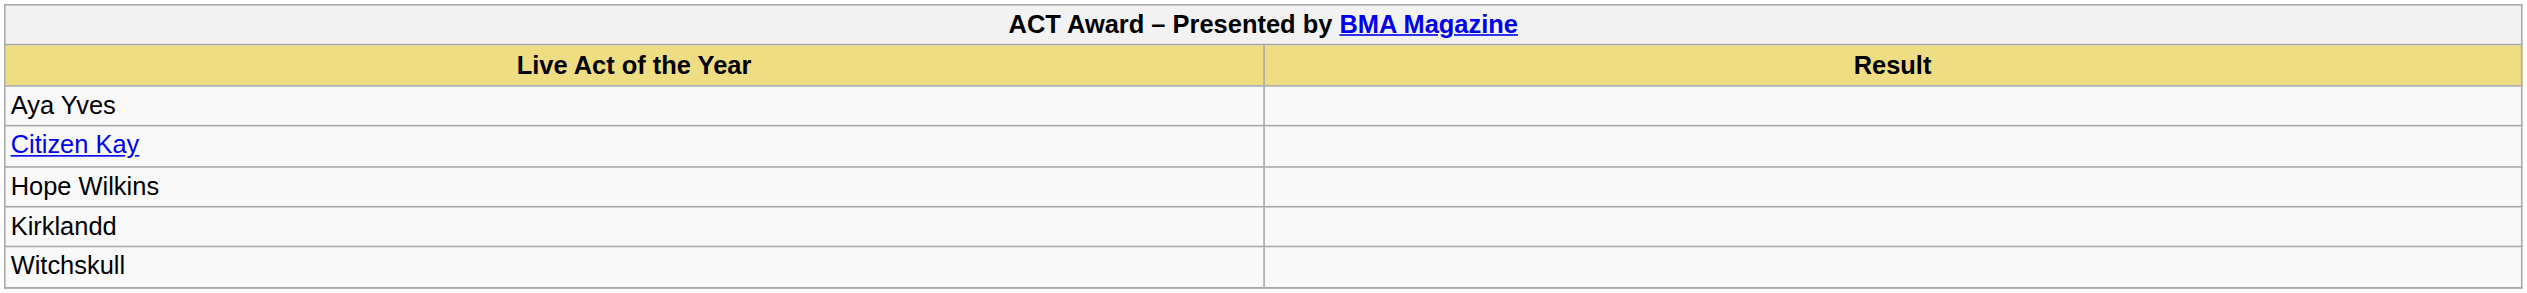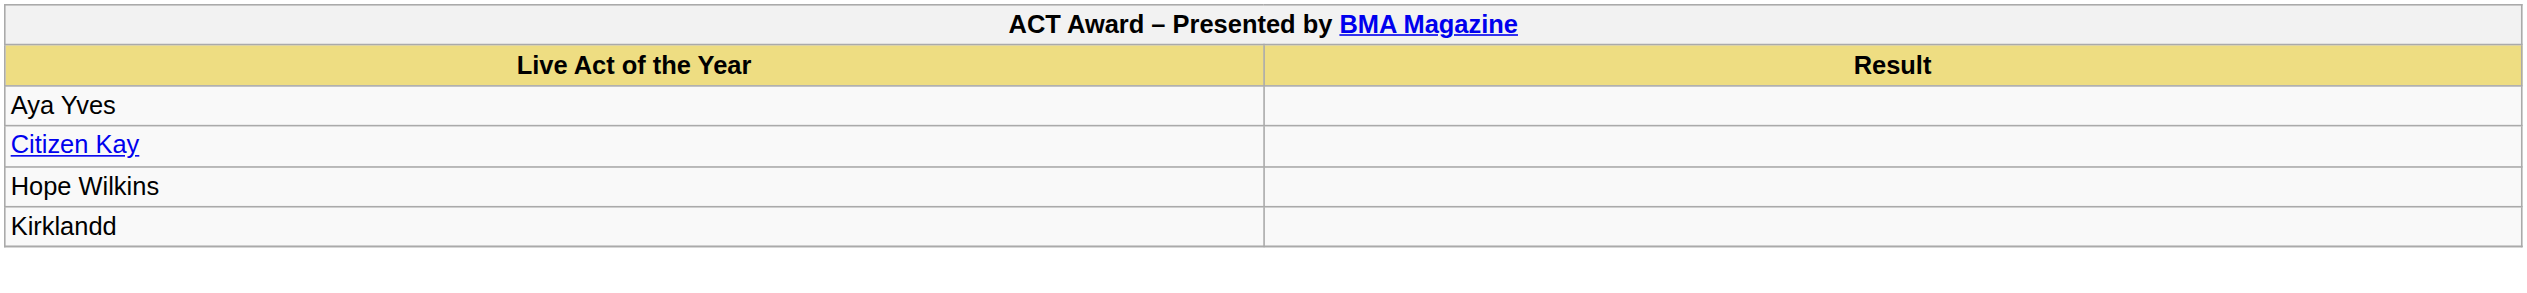- row: Witchskull
